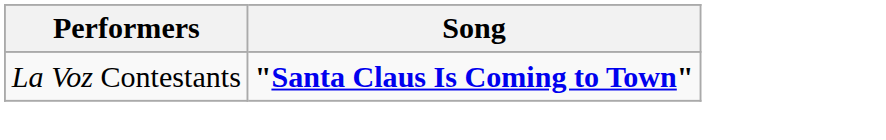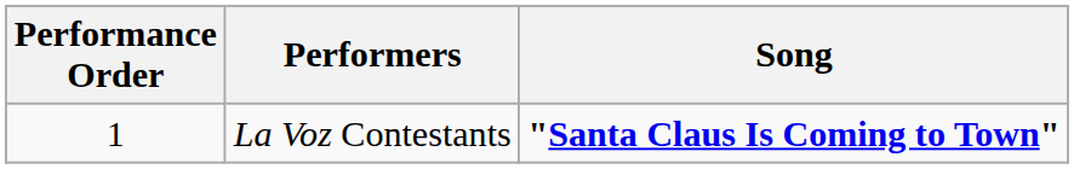+ column: Performance Order | 1
